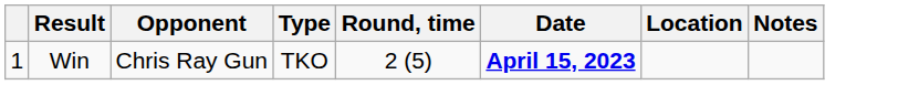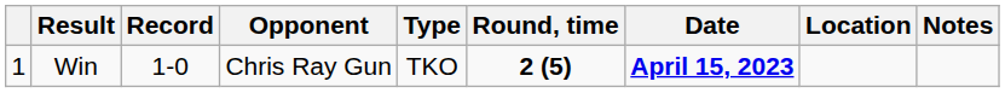+ column: Record | 1-0
Win | Round, time: normal -> bold
